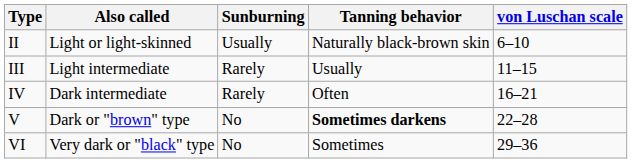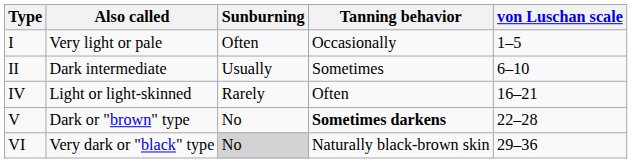+ row: I | Very light or pale | Often | Occasionally | 1–5
II | Also called: Light or light-skinned -> Dark intermediate
II | Tanning behavior: Naturally black-brown skin -> Sometimes
- row: III | Light intermediate | Rarely | Usually | 11–15
IV | Also called: Dark intermediate -> Light or light-skinned
VI | Sunburning: no background -> lightgrey background
VI | Tanning behavior: Sometimes -> Naturally black-brown skin
